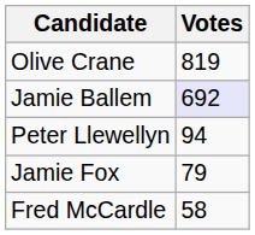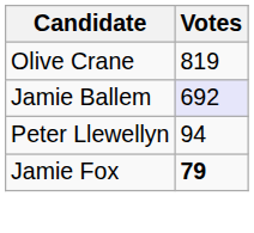Jamie Fox | Votes: normal -> bold
- row: Fred McCardle | 58
